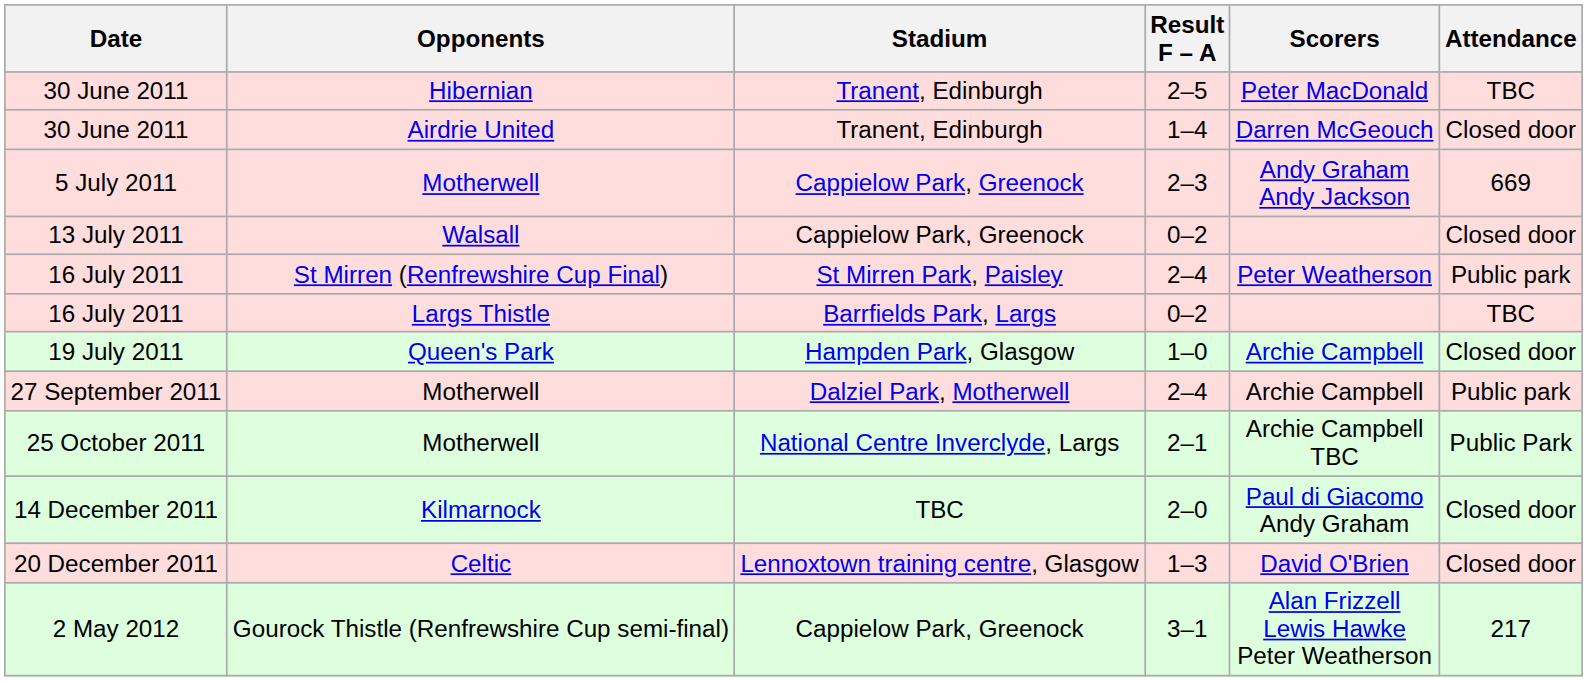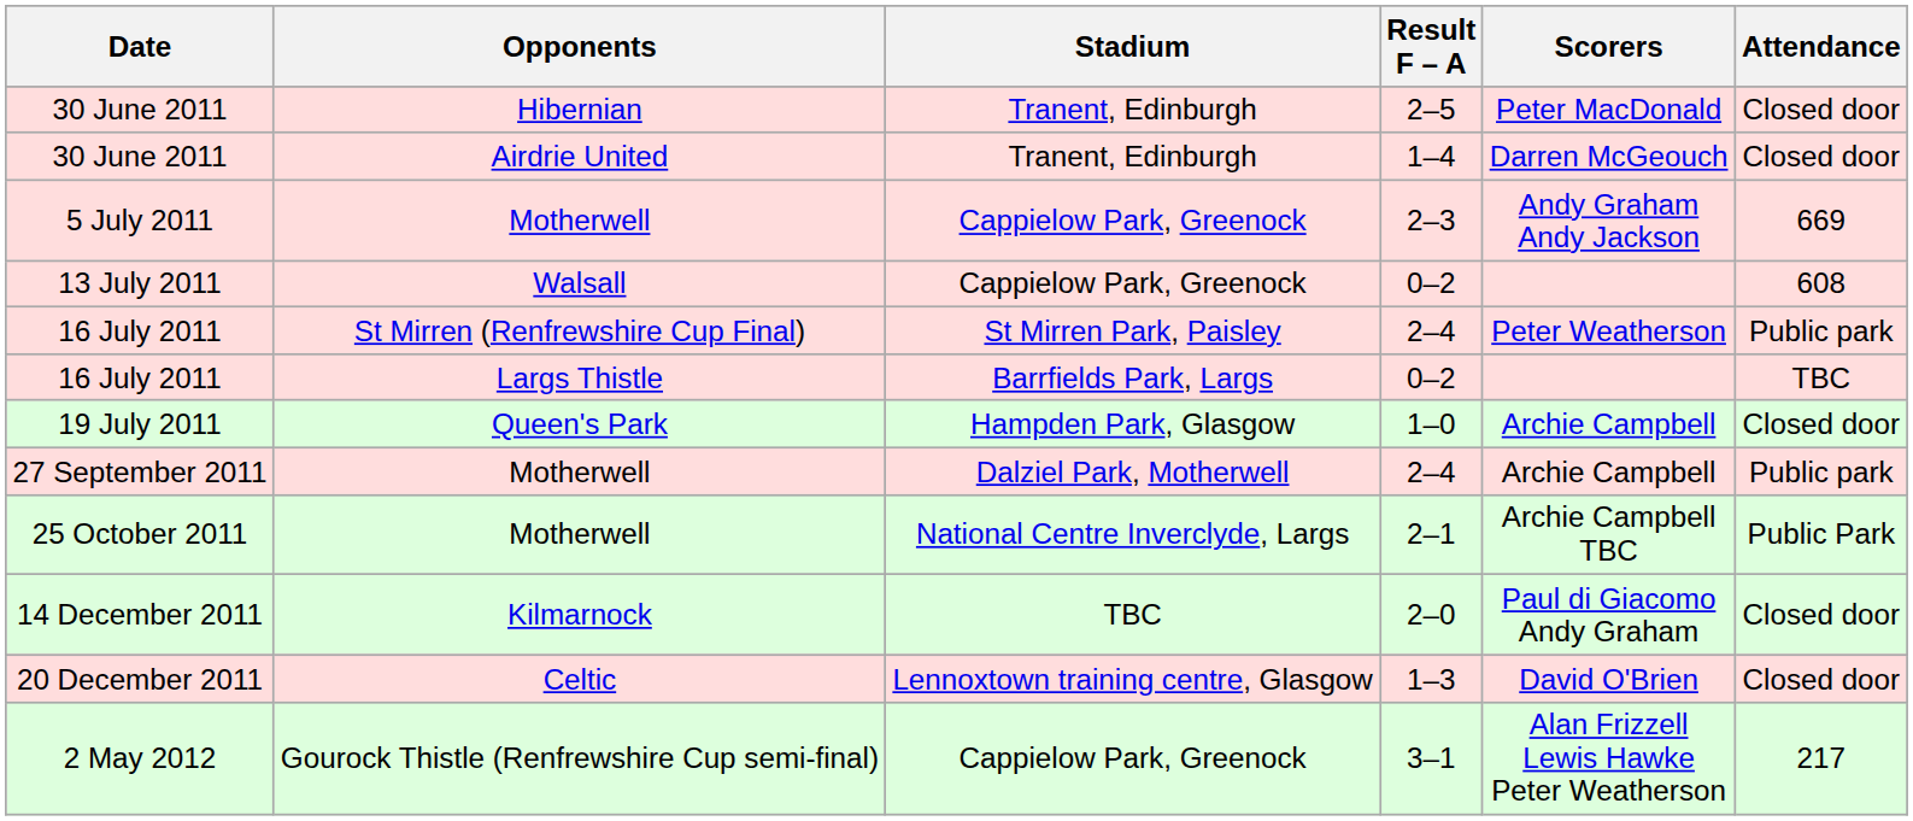30 June 2011 / Hibernian | Attendance: TBC -> Closed door
13 July 2011 | Attendance: Closed door -> 608
